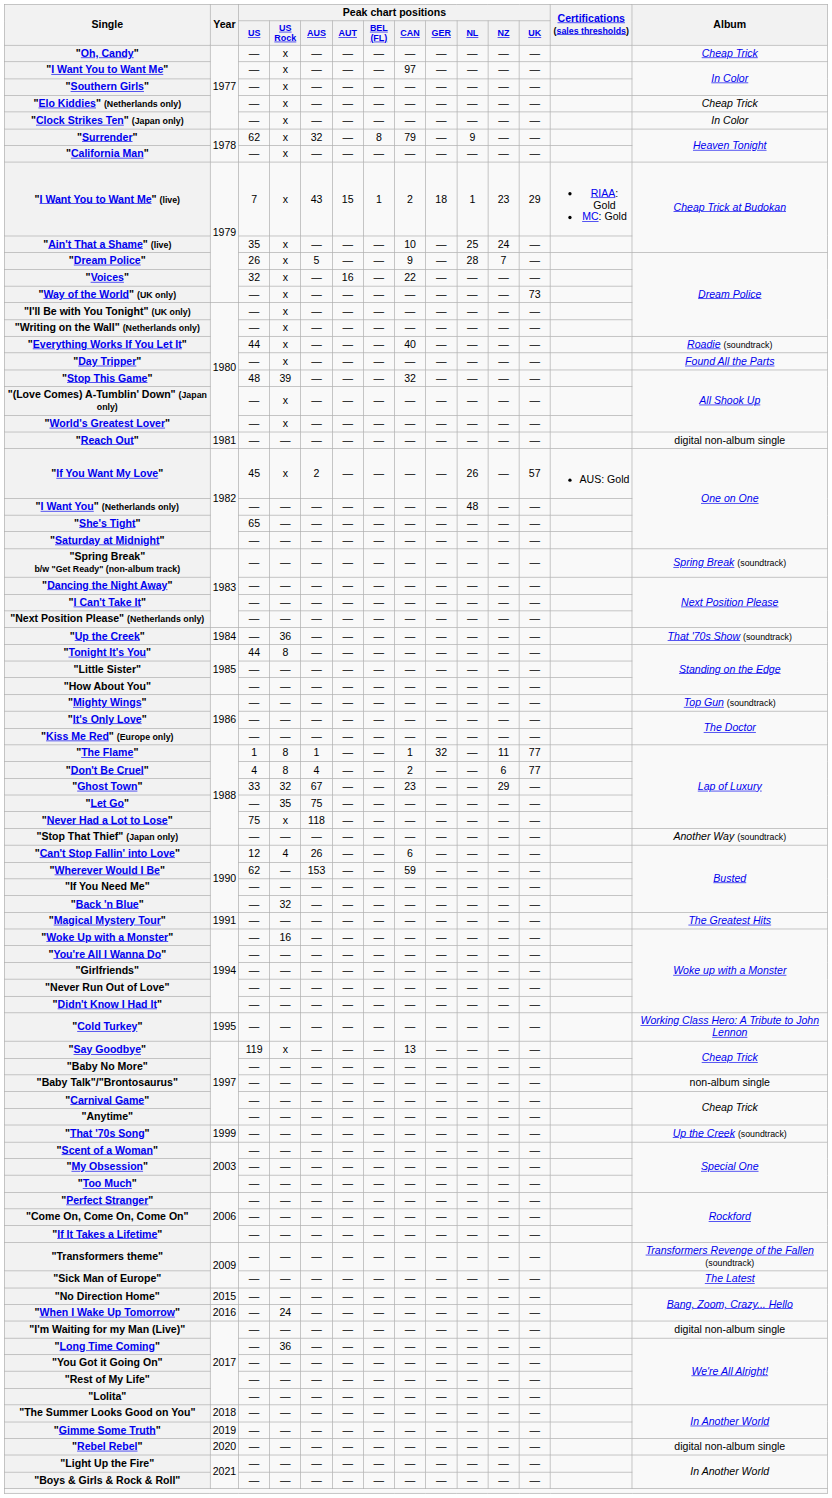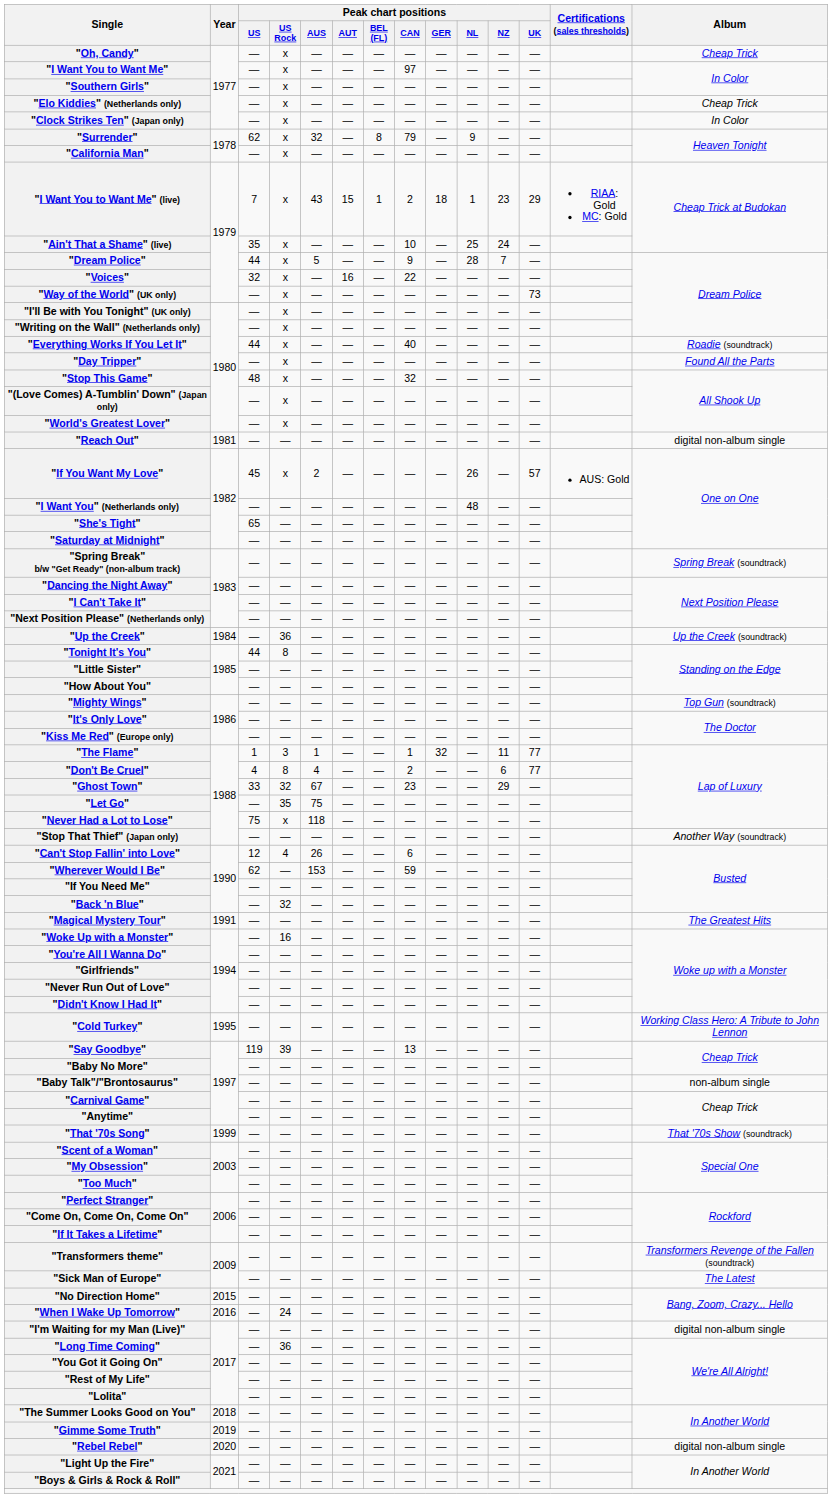"Dream Police" | Peak chart positions / US: 26 -> 44
"Stop This Game" | Peak chart positions / US Rock: 39 -> x
"Up the Creek" | Album: That '70s Show (soundtrack) -> Up the Creek (soundtrack)
"The Flame" | Peak chart positions / US Rock: 8 -> 3
"Say Goodbye" | Peak chart positions / US Rock: x -> 39
"That '70s Song" | Album: Up the Creek (soundtrack) -> That '70s Show (soundtrack)
